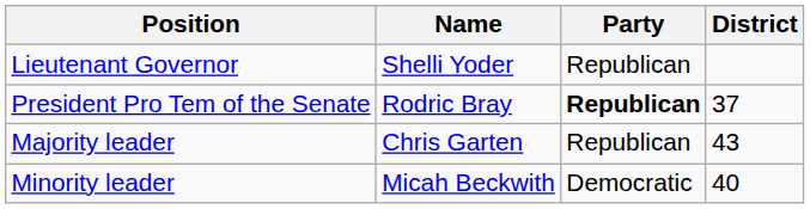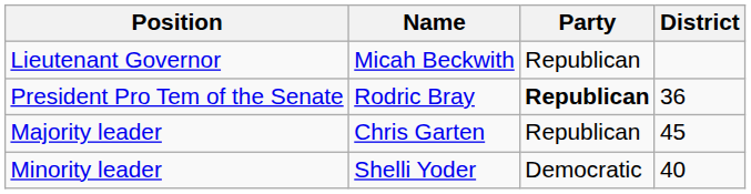Lieutenant Governor | Name: Shelli Yoder -> Micah Beckwith
President Pro Tem of the Senate | District: 37 -> 36
Majority leader | District: 43 -> 45
Minority leader | Name: Micah Beckwith -> Shelli Yoder
